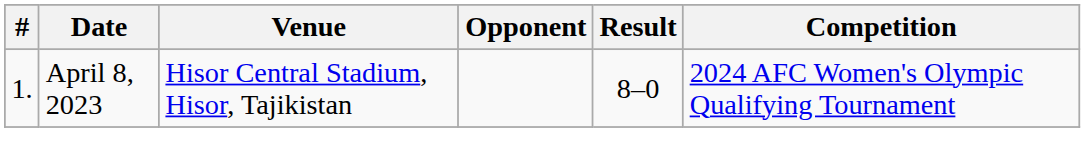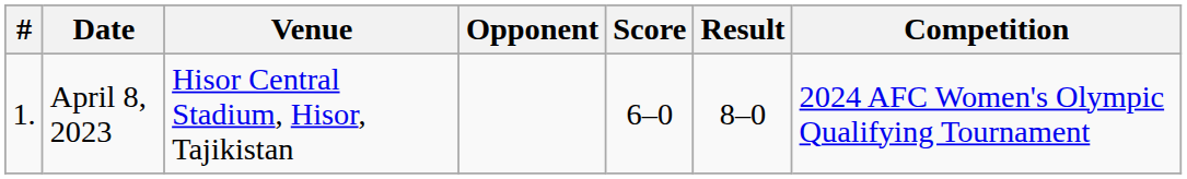+ column: Score | 6–0
